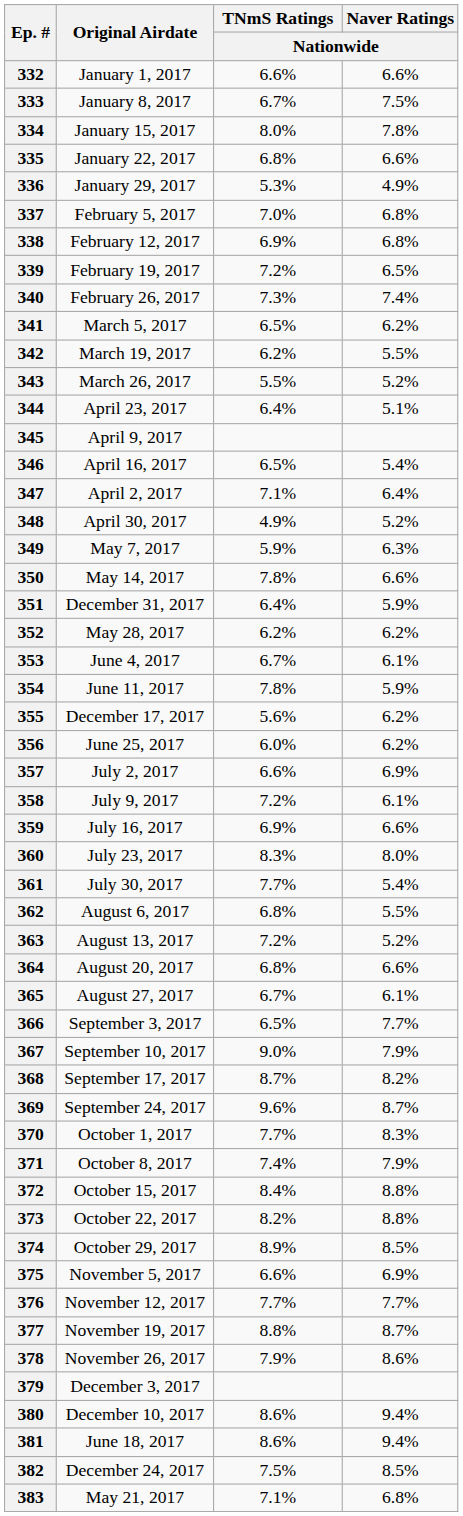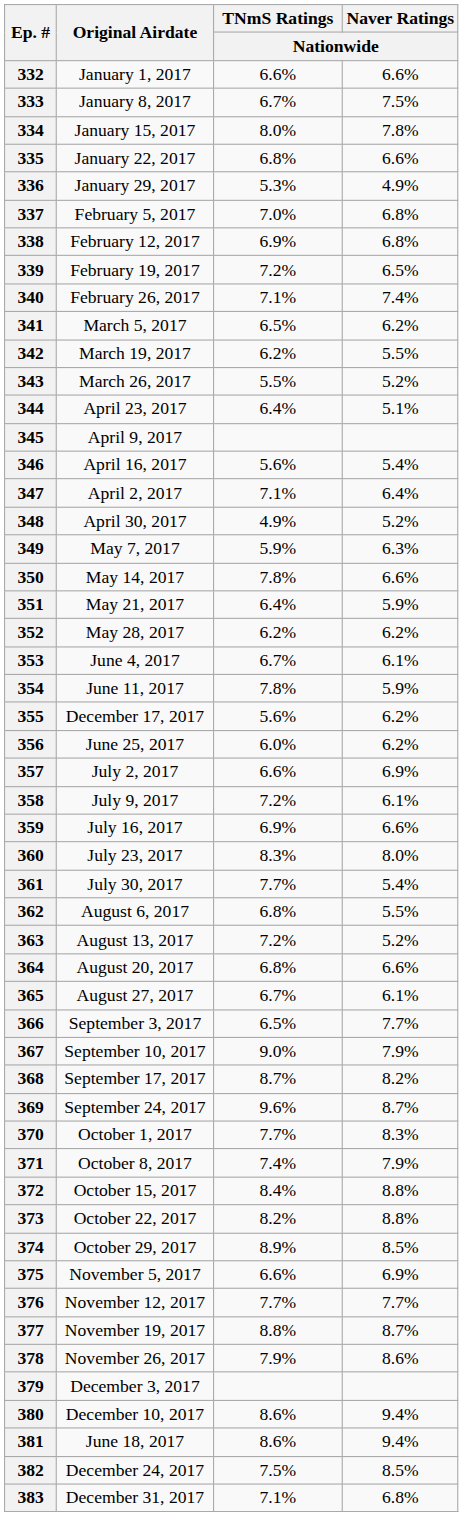340 | TNmS Ratings / Nationwide: 7.3% -> 7.1%
346 | TNmS Ratings / Nationwide: 6.5% -> 5.6%
351 | Original Airdate: December 31, 2017 -> May 21, 2017
383 | Original Airdate: May 21, 2017 -> December 31, 2017
